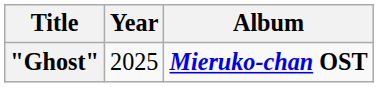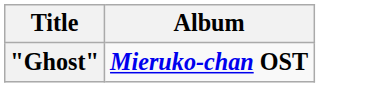- column: Year | 2025
